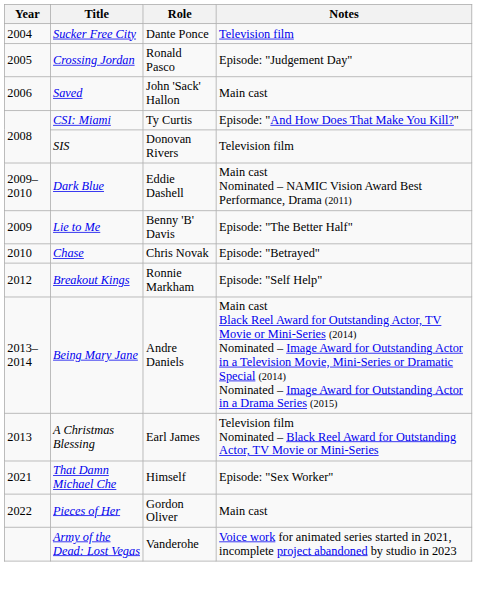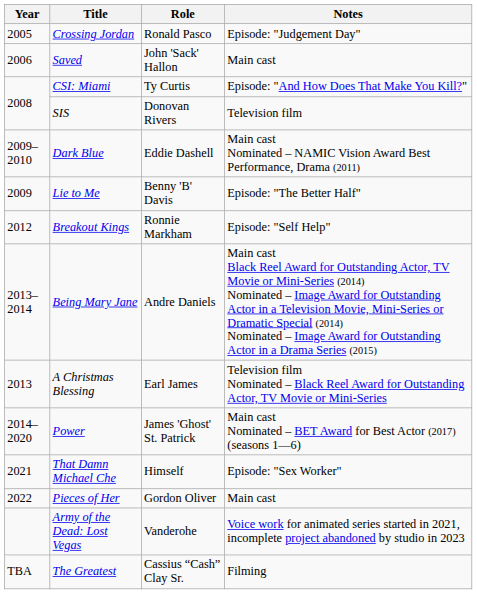- row: 2004 | Sucker Free City | Dante Ponce | Television film
- row: 2010 | Chase | Chris Novak | Episode: "Betrayed"
+ row: 2014–2020 | Power | James 'Ghost' St. Patrick | Main cast Nominated – BET Award for Best Actor (2017) (seasons 1—6)
+ row: TBA | The Greatest | Cassius “Cash” Clay Sr. | Filming
